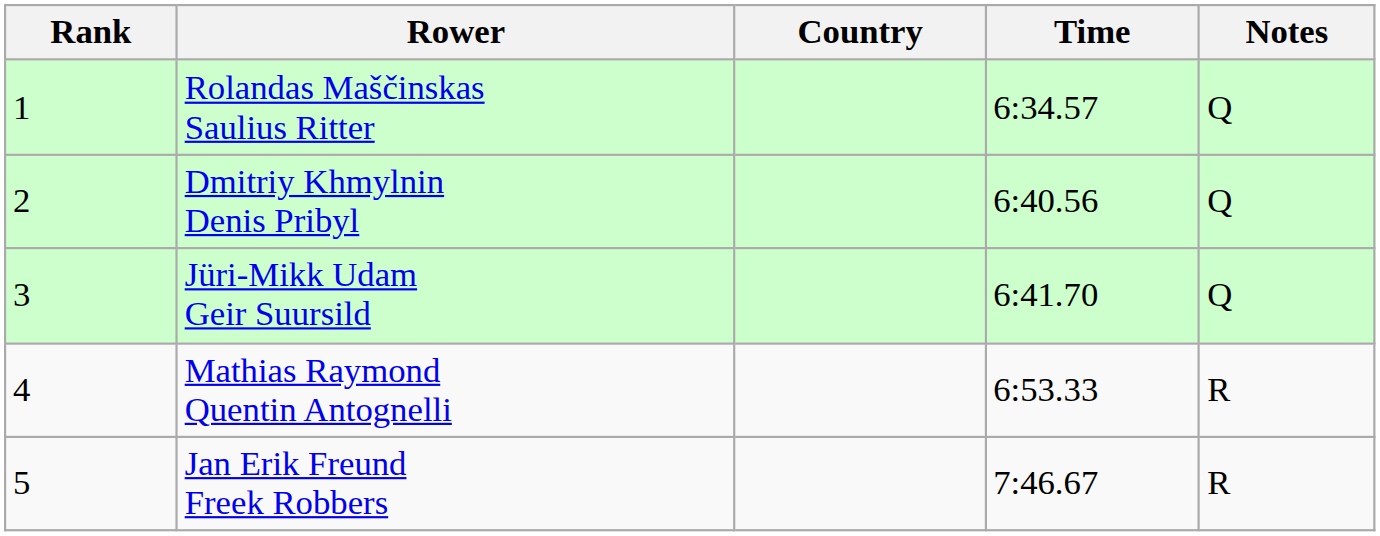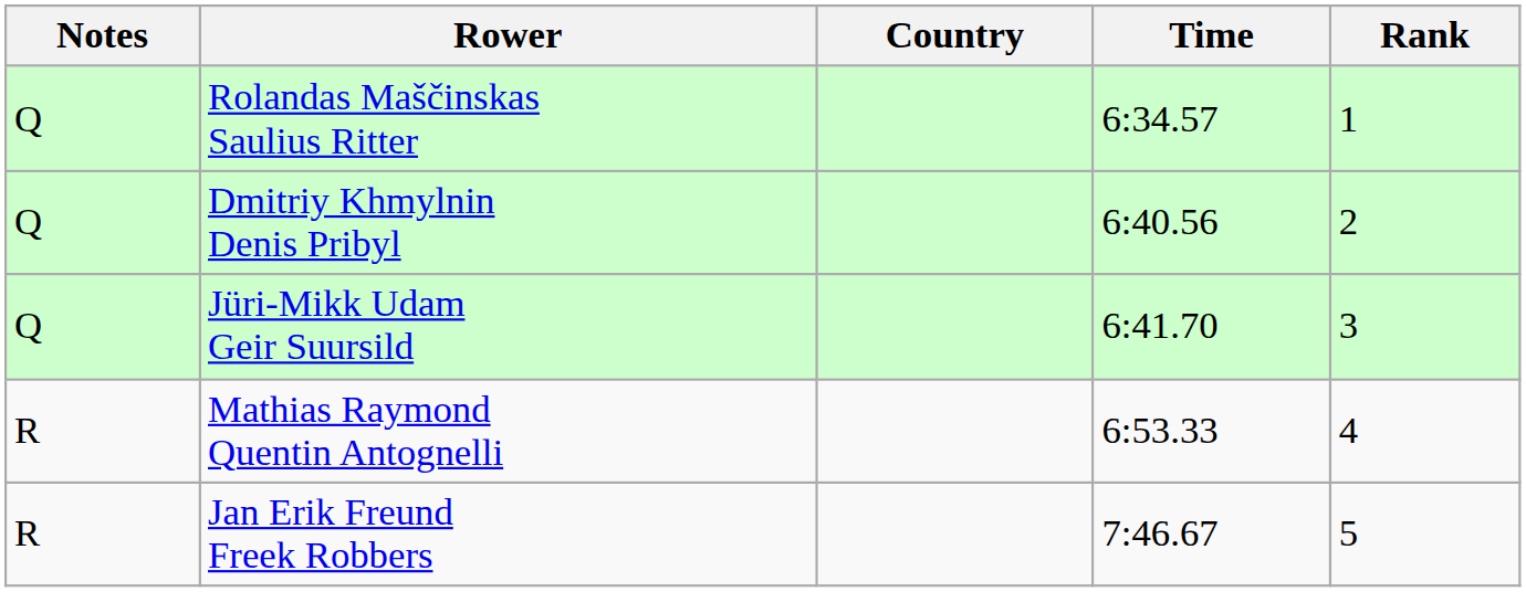columns swapped: Rank <-> Notes
